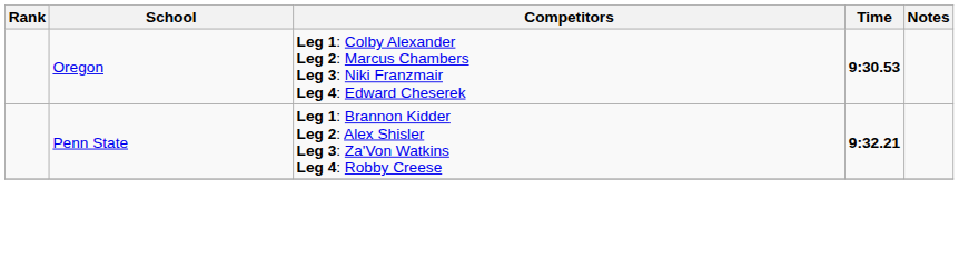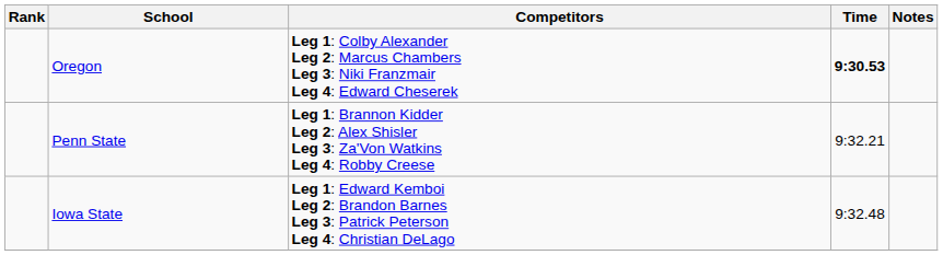Penn State | Time: bold -> normal
+ row: Iowa State | Leg 1: Edward Kemboi Leg 2: Brandon Barnes Leg 3: Patrick Peterson Leg 4: Christian DeLago | 9:32.48
